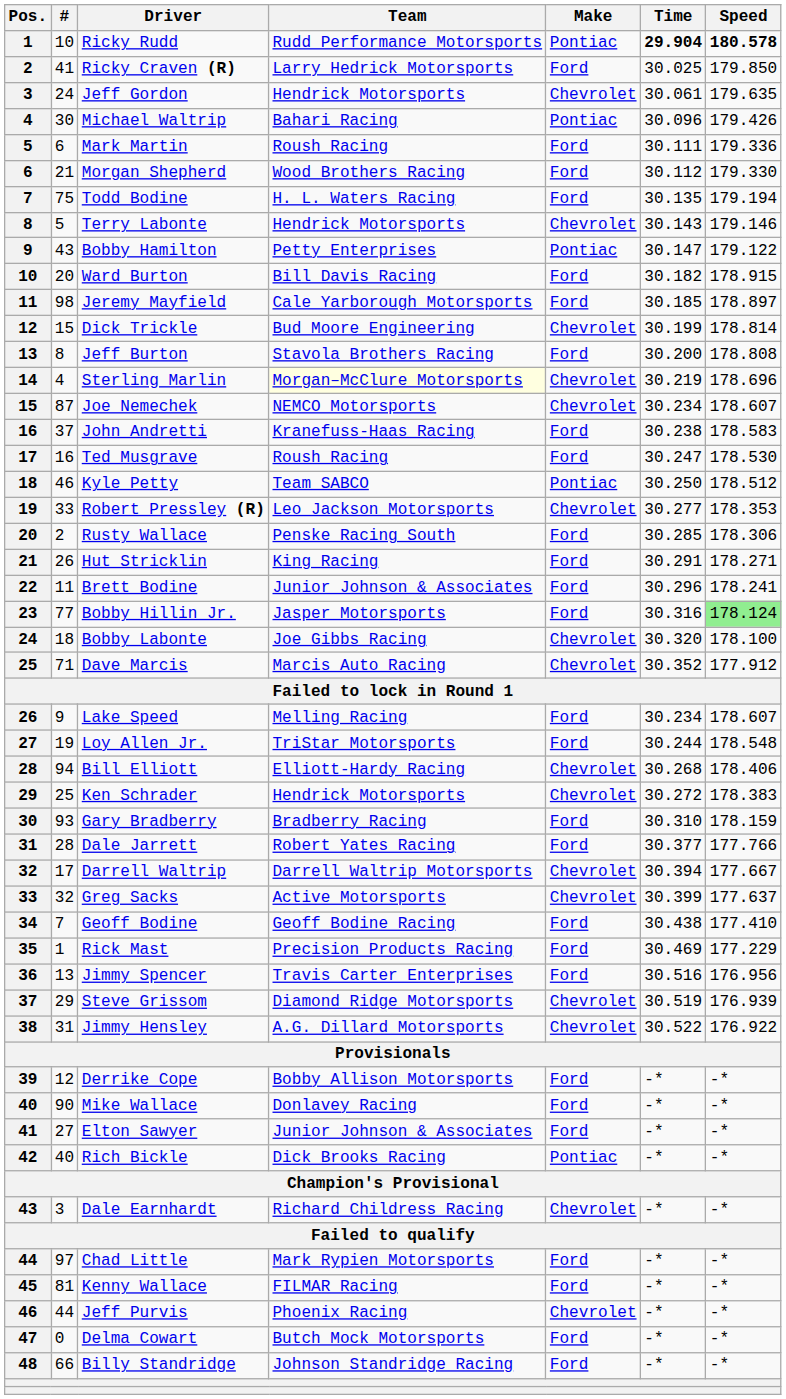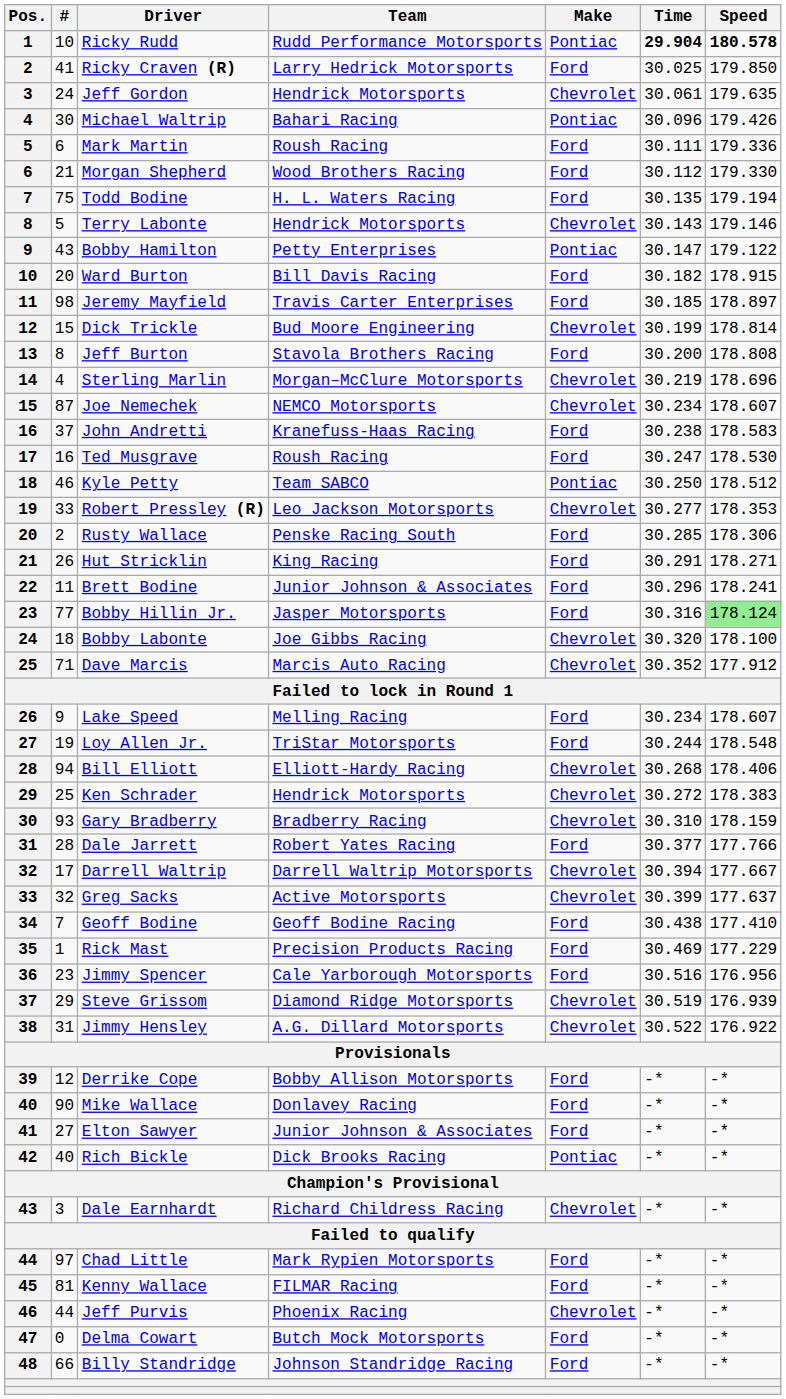Jeremy Mayfield | Team: Cale Yarborough Motorsports -> Travis Carter Enterprises
Sterling Marlin | Team: lightyellow background -> no background
Gary Bradberry | Make: Ford -> Chevrolet
Jimmy Spencer | #: 13 -> 23
Jimmy Spencer | Team: Travis Carter Enterprises -> Cale Yarborough Motorsports
